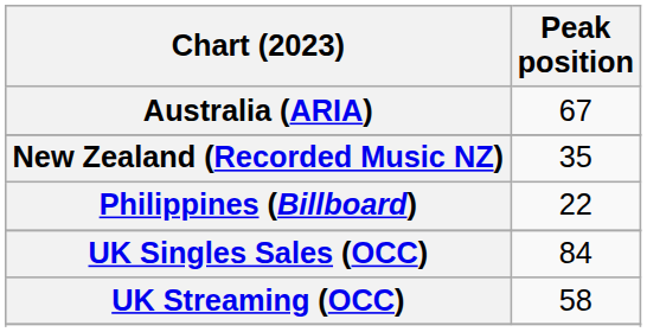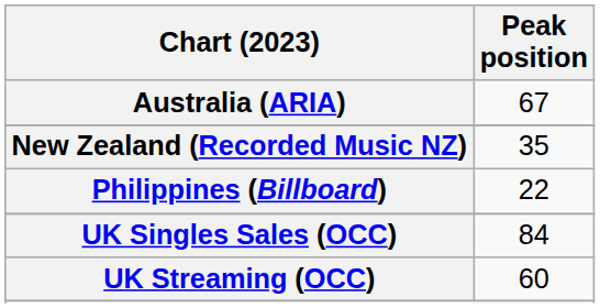UK Streaming (OCC) | Peak position: 58 -> 60
